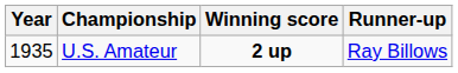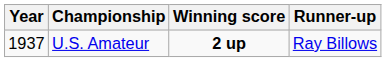U.S. Amateur | Year: 1935 -> 1937
